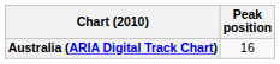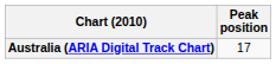Australia (ARIA Digital Track Chart) | Peak position: 16 -> 17
